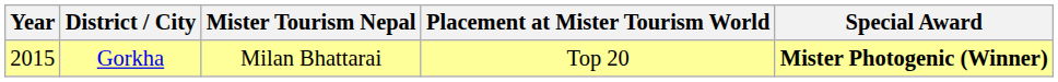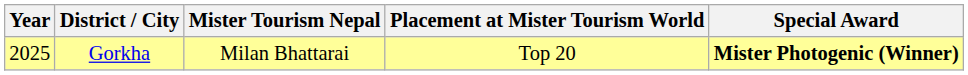Gorkha | Year: 2015 -> 2025
